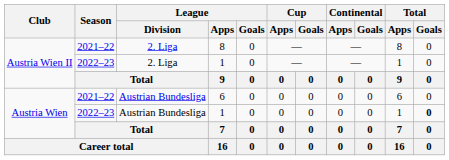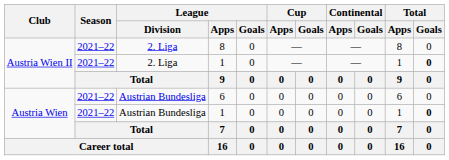Austria Wien II / 1 | Season: 2022–23 -> 2021–22
Austria Wien II / 1 | Total / Goals: normal -> bold
Austria Wien / 1 | Season: 2022–23 -> 2021–22
